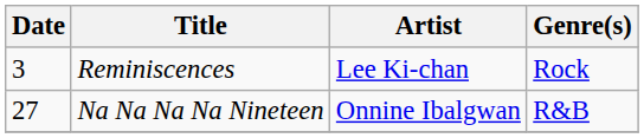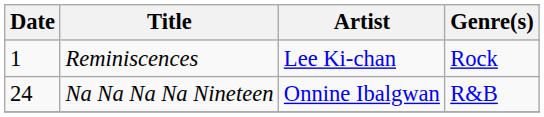Reminiscences | Date: 3 -> 1
Na Na Na Na Nineteen | Date: 27 -> 24
